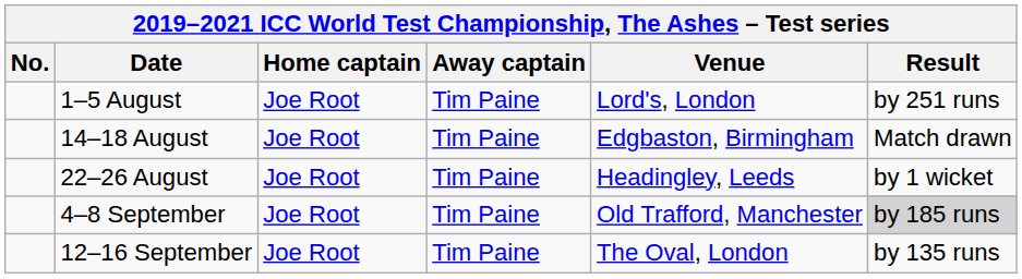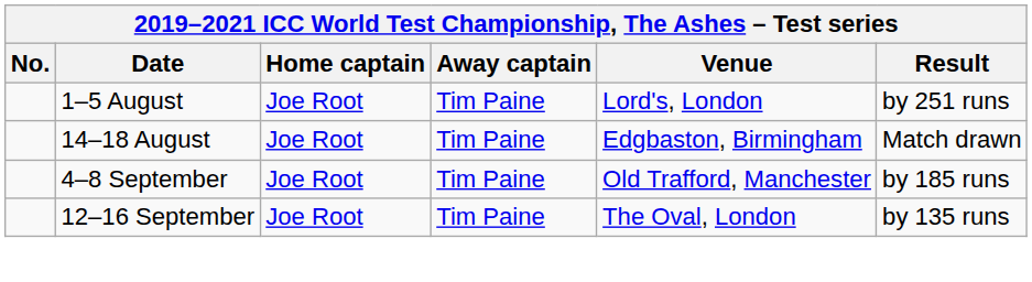- row: 22–26 August | Joe Root | Tim Paine | Headingley, Leeds | by 1 wicket
4–8 September | Result: lightgrey background -> no background
